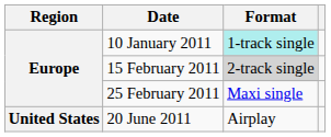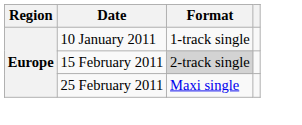10 January 2011 | Format: paleturquoise background -> no background
- row: United States | 20 June 2011 | Airplay
